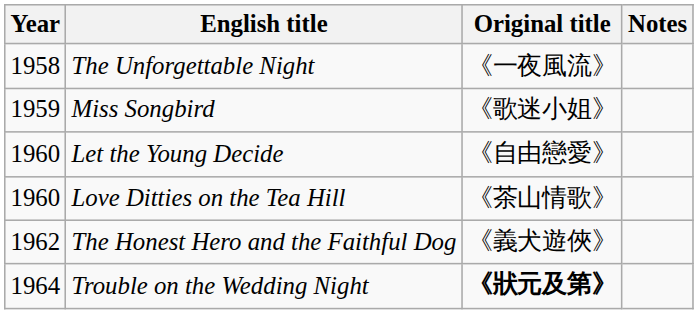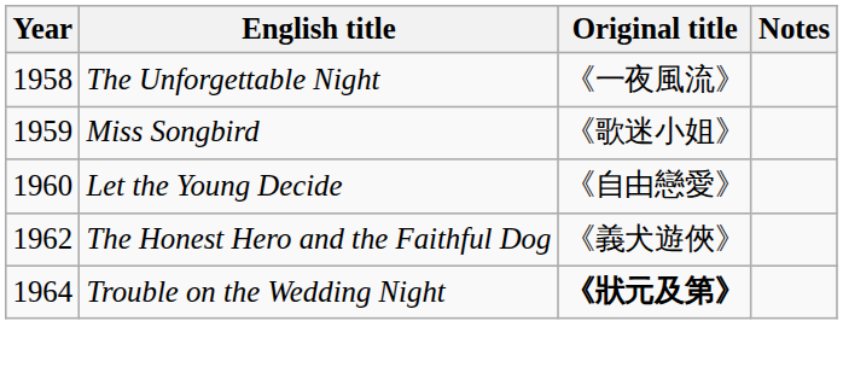- row: 1960 | Love Ditties on the Tea Hill | 《茶山情歌》
